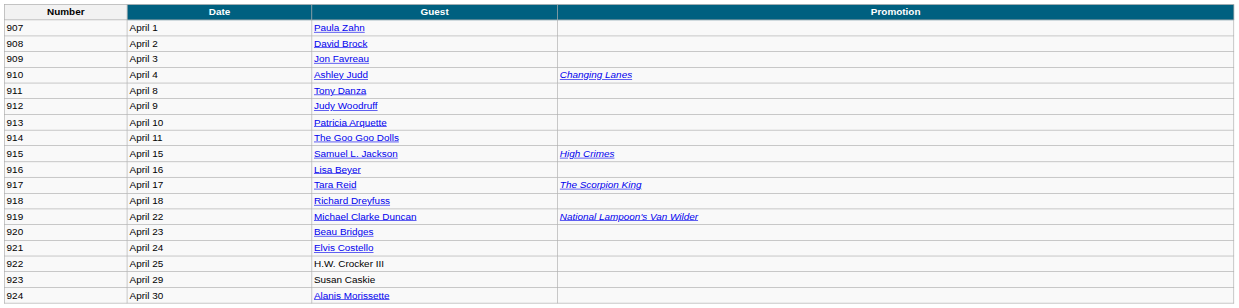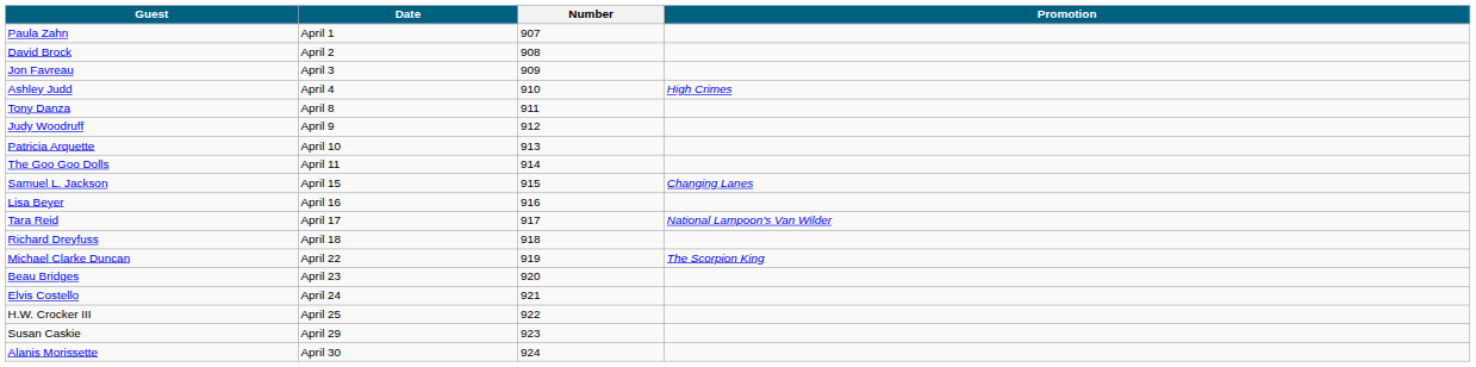columns swapped: Number <-> Guest
April 4 | Promotion: Changing Lanes -> High Crimes
April 15 | Promotion: High Crimes -> Changing Lanes
April 17 | Promotion: The Scorpion King -> National Lampoon's Van Wilder
April 22 | Promotion: National Lampoon's Van Wilder -> The Scorpion King
